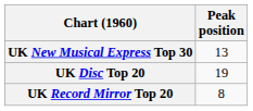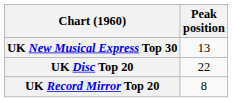UK Disc Top 20 | Peak position: 19 -> 22
